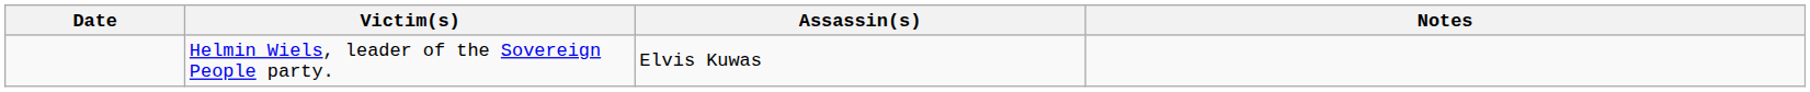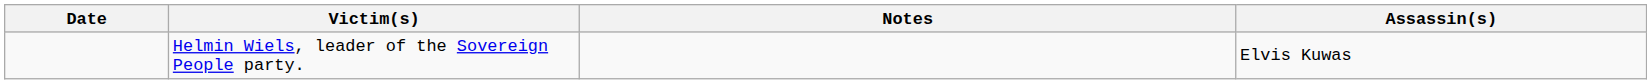columns swapped: Assassin(s) <-> Notes
